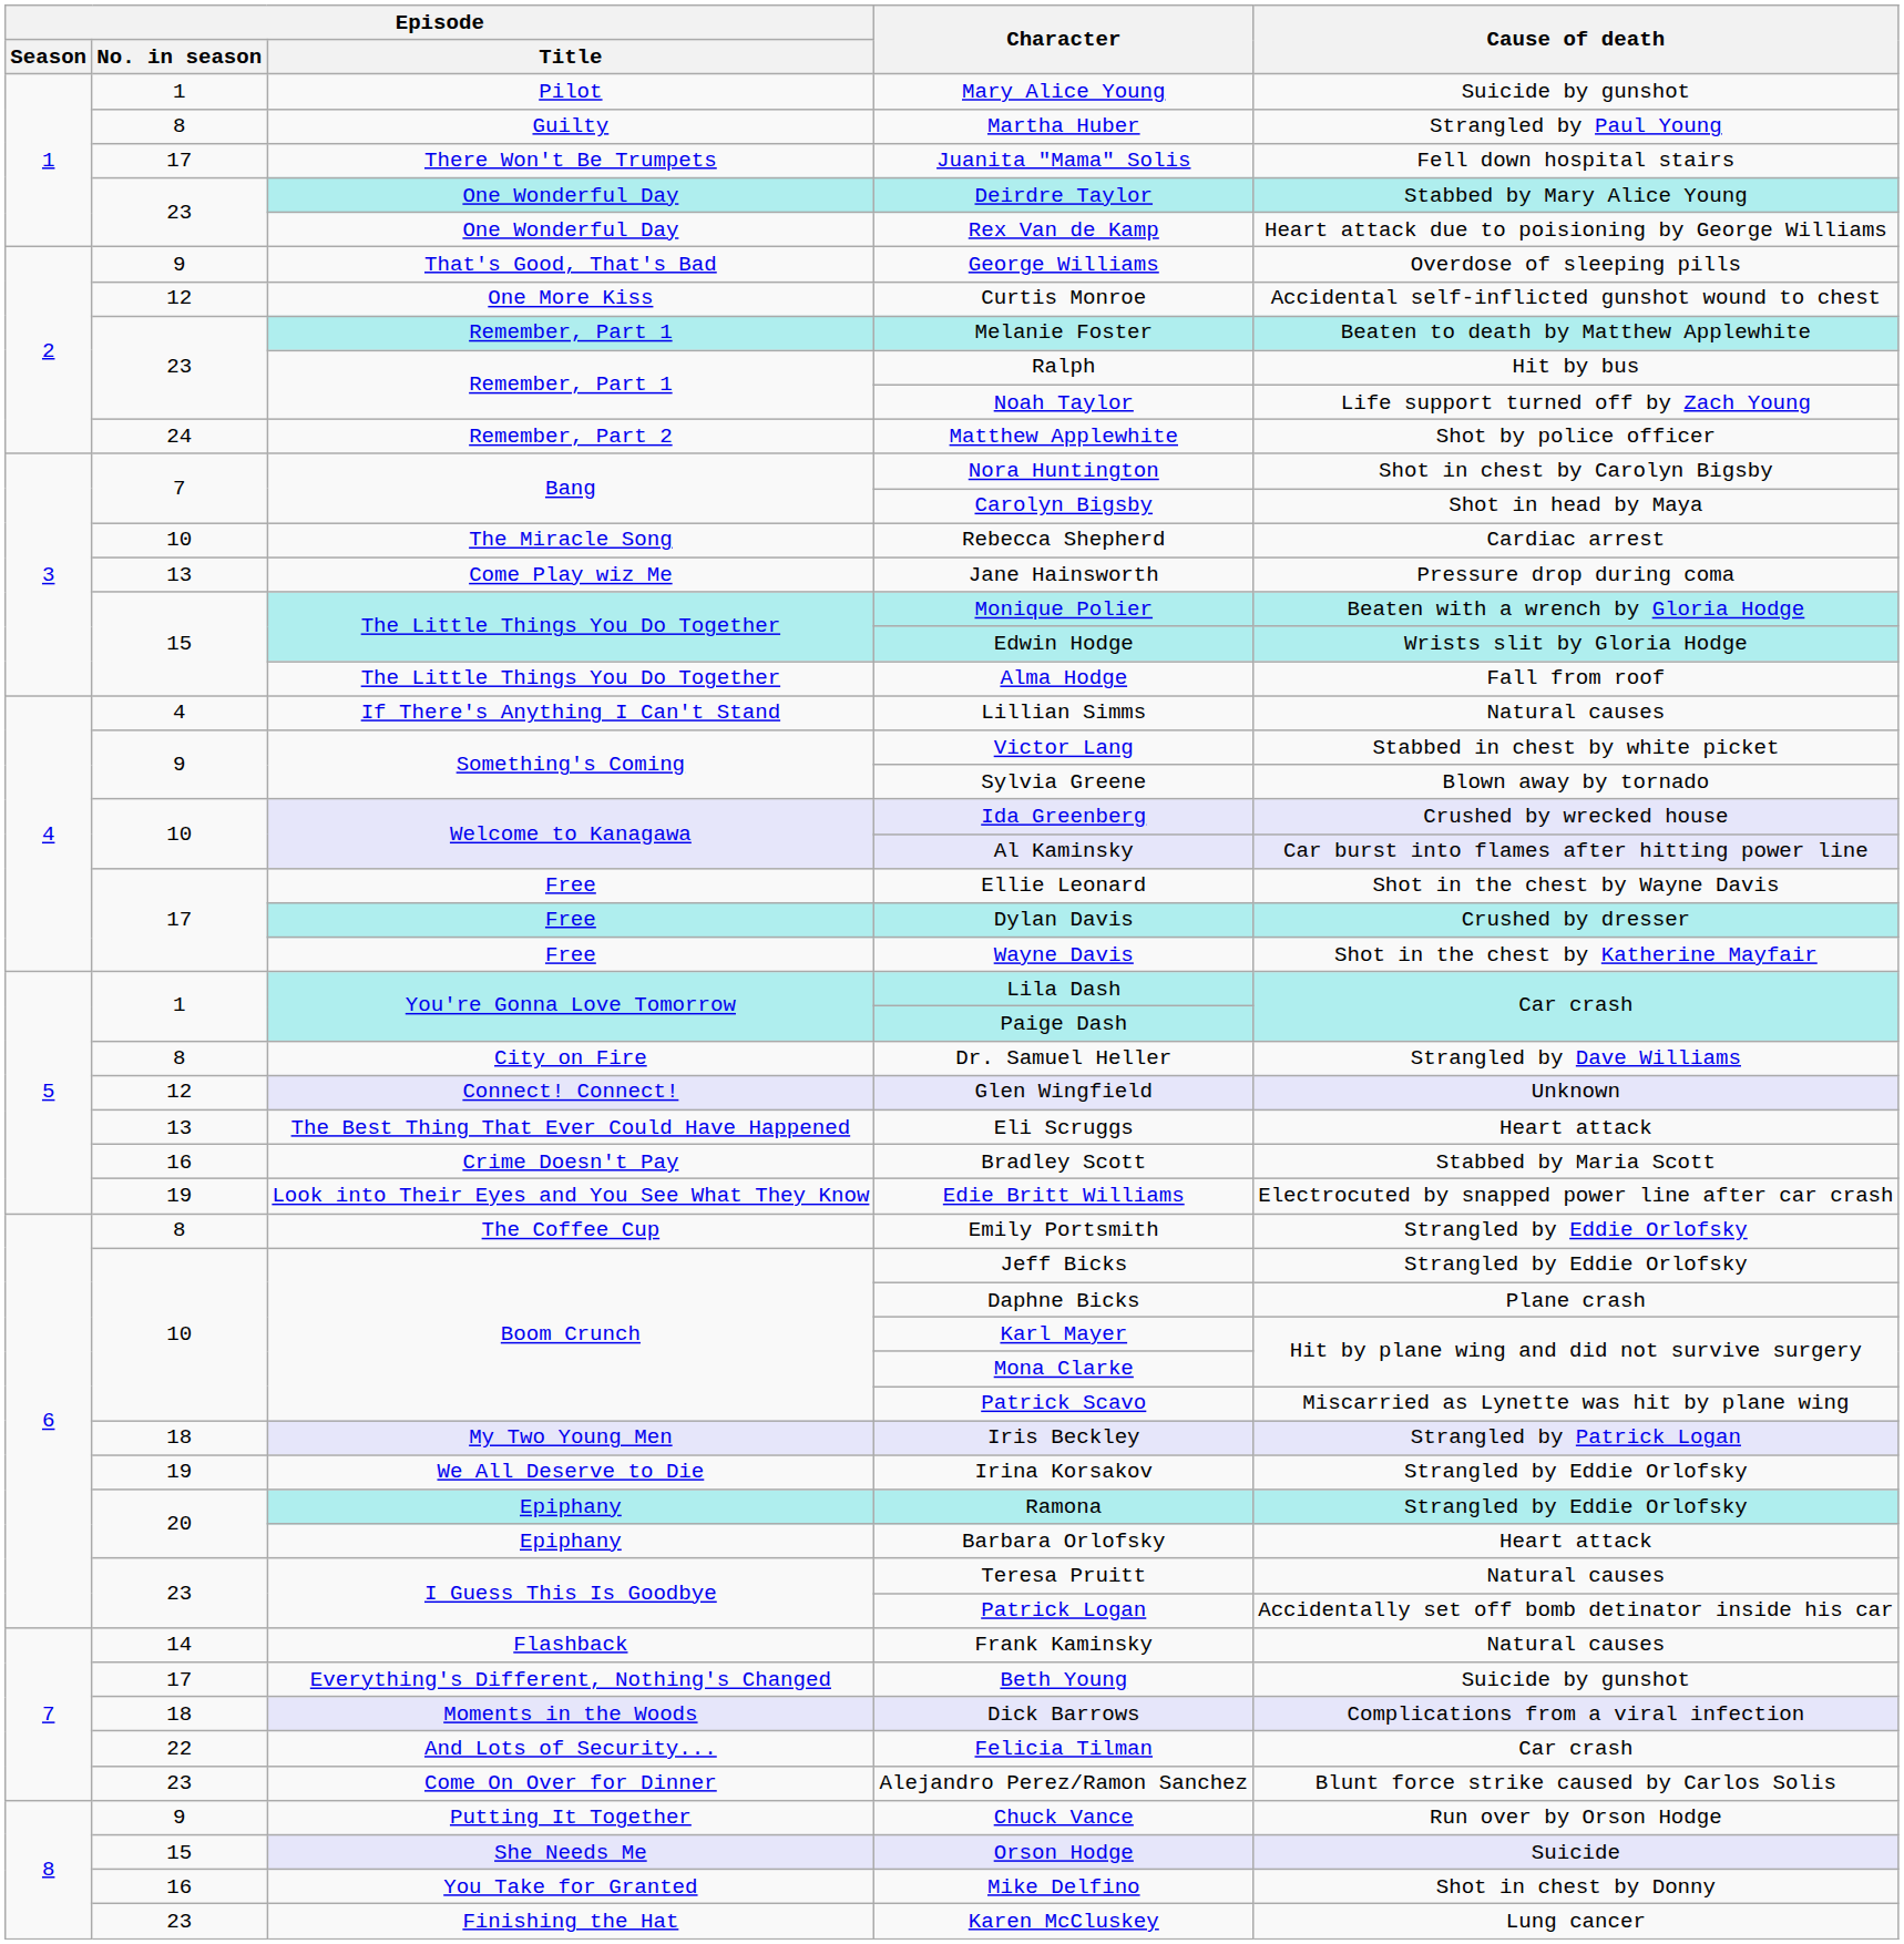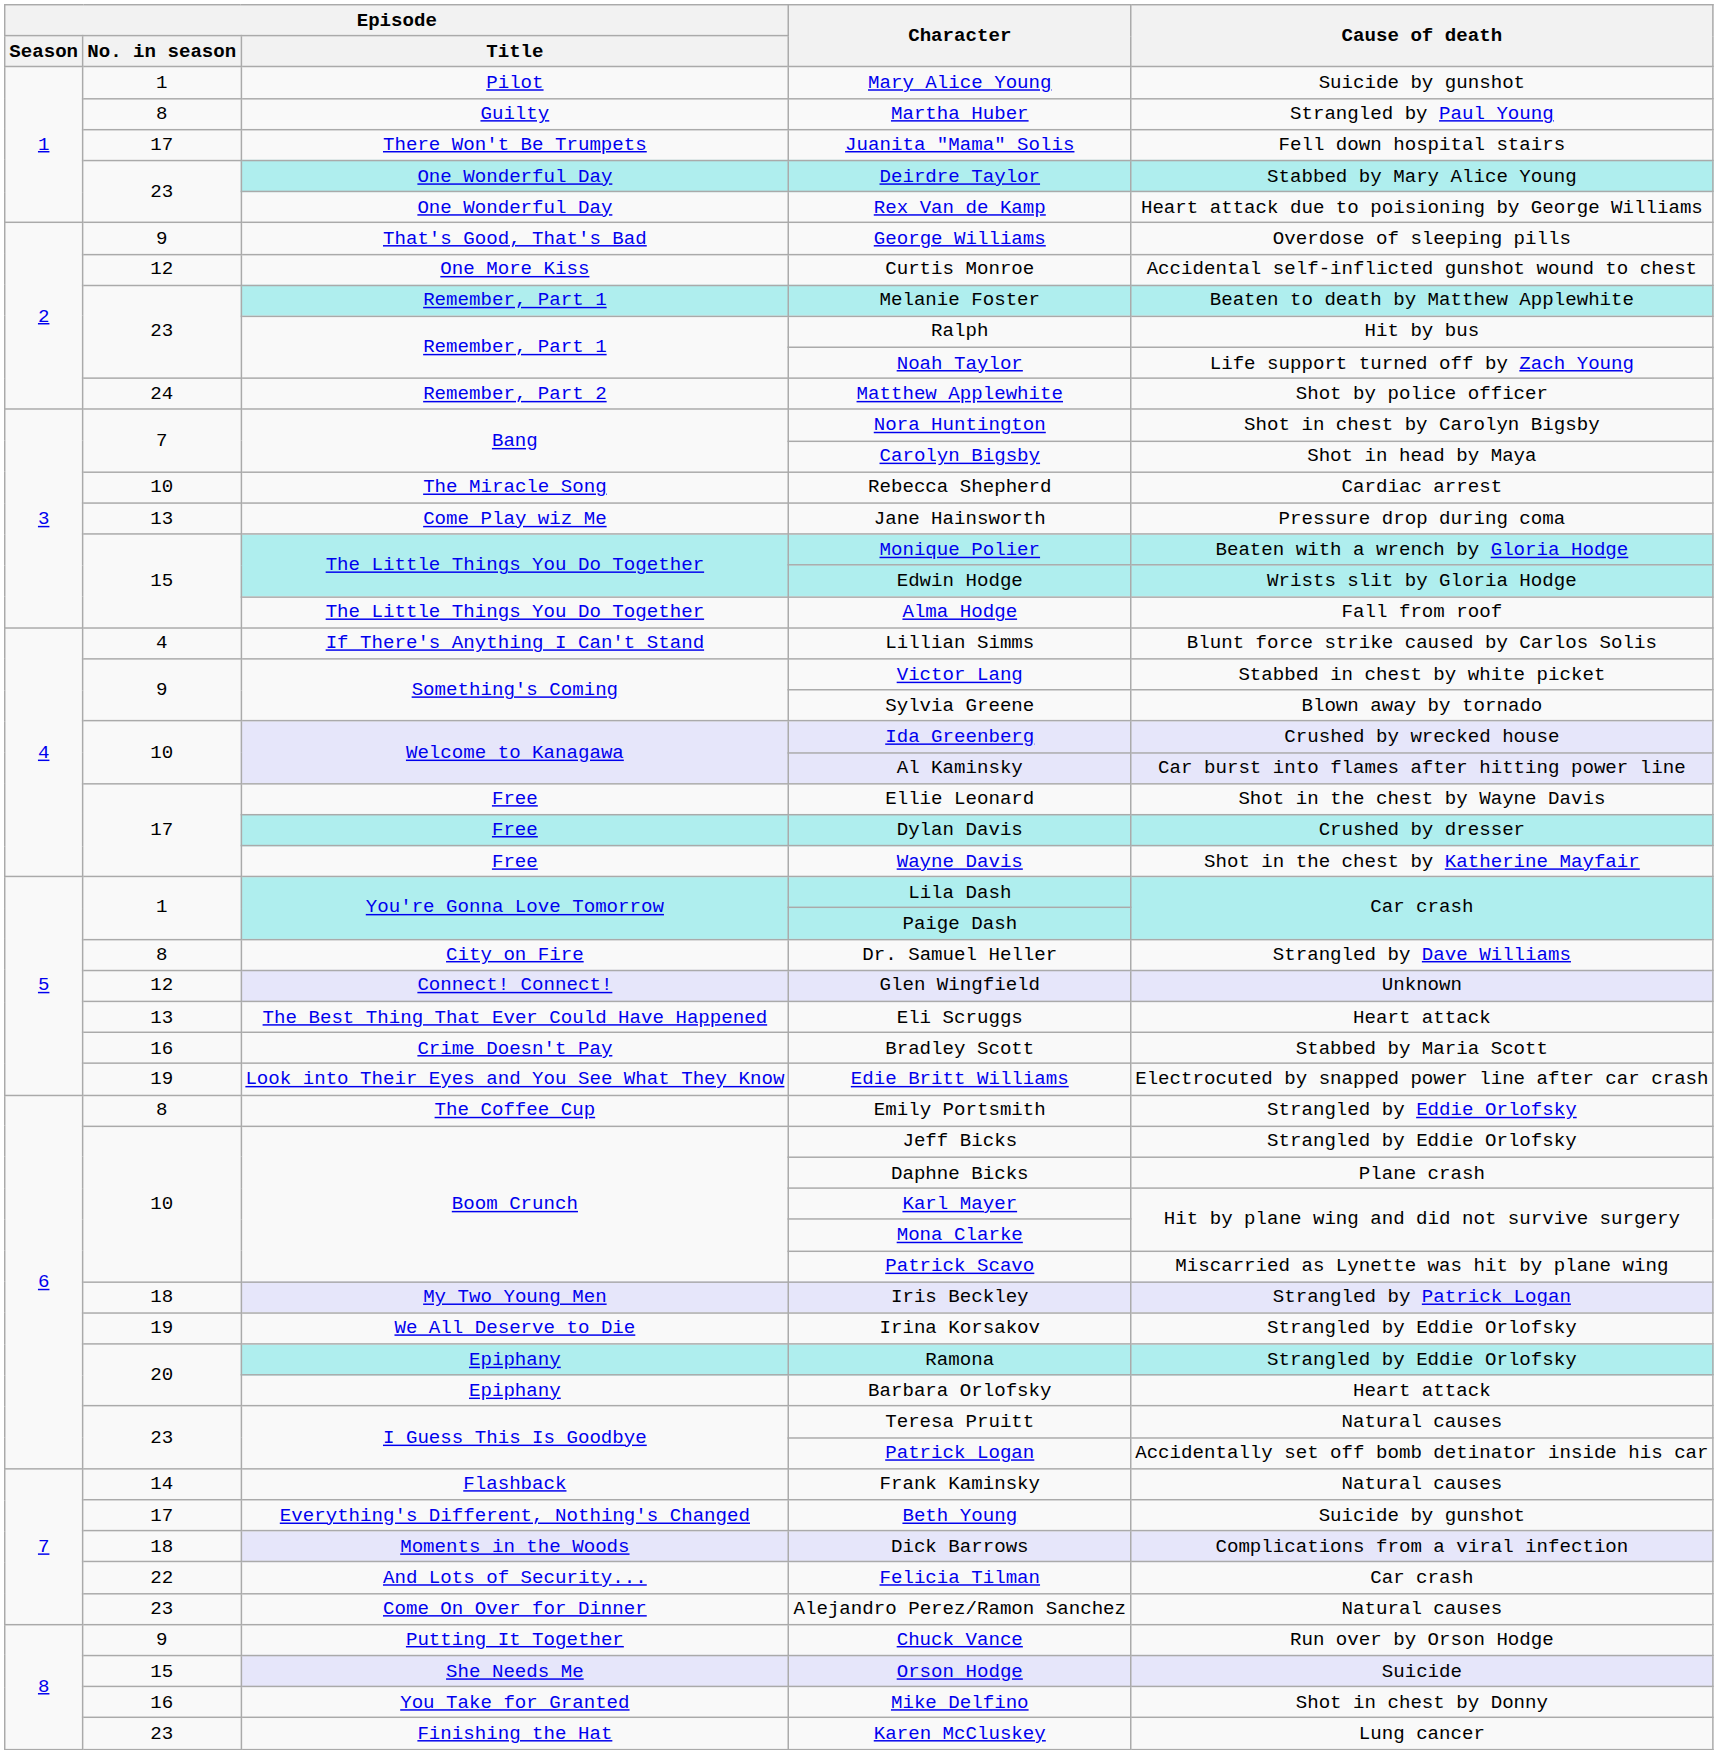Lillian Simms | Cause of death: Natural causes -> Blunt force strike caused by Carlos Solis
Alejandro Perez/Ramon Sanchez | Cause of death: Blunt force strike caused by Carlos Solis -> Natural causes
